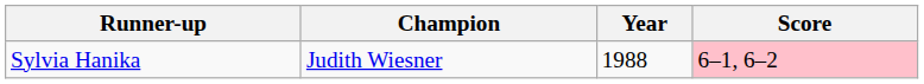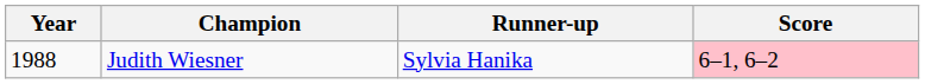columns swapped: Year <-> Runner-up
